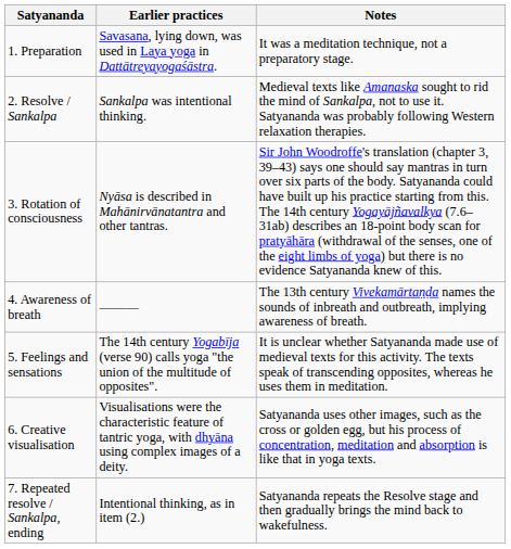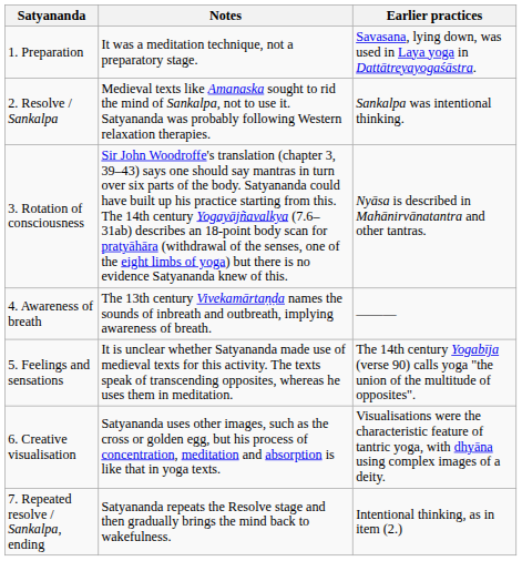columns swapped: Earlier practices <-> Notes
